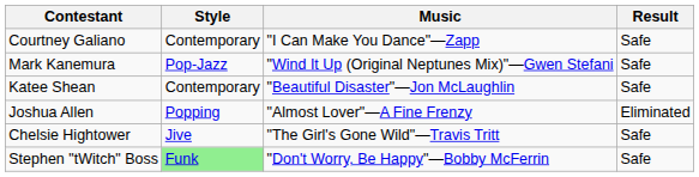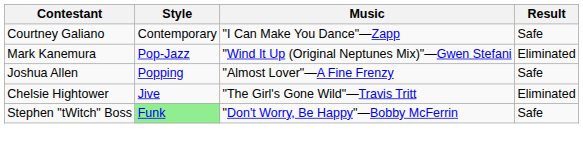Mark Kanemura | Result: Safe -> Eliminated
- row: Katee Shean | Contemporary | "Beautiful Disaster"—Jon McLaughlin | Safe
Joshua Allen | Result: Eliminated -> Safe
Chelsie Hightower | Result: Safe -> Eliminated
